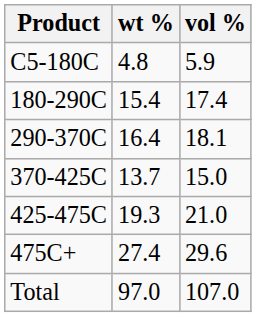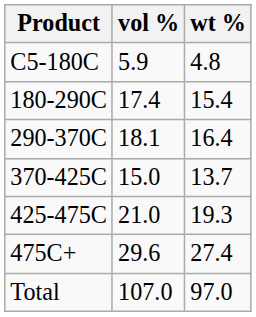columns swapped: wt % <-> vol %
